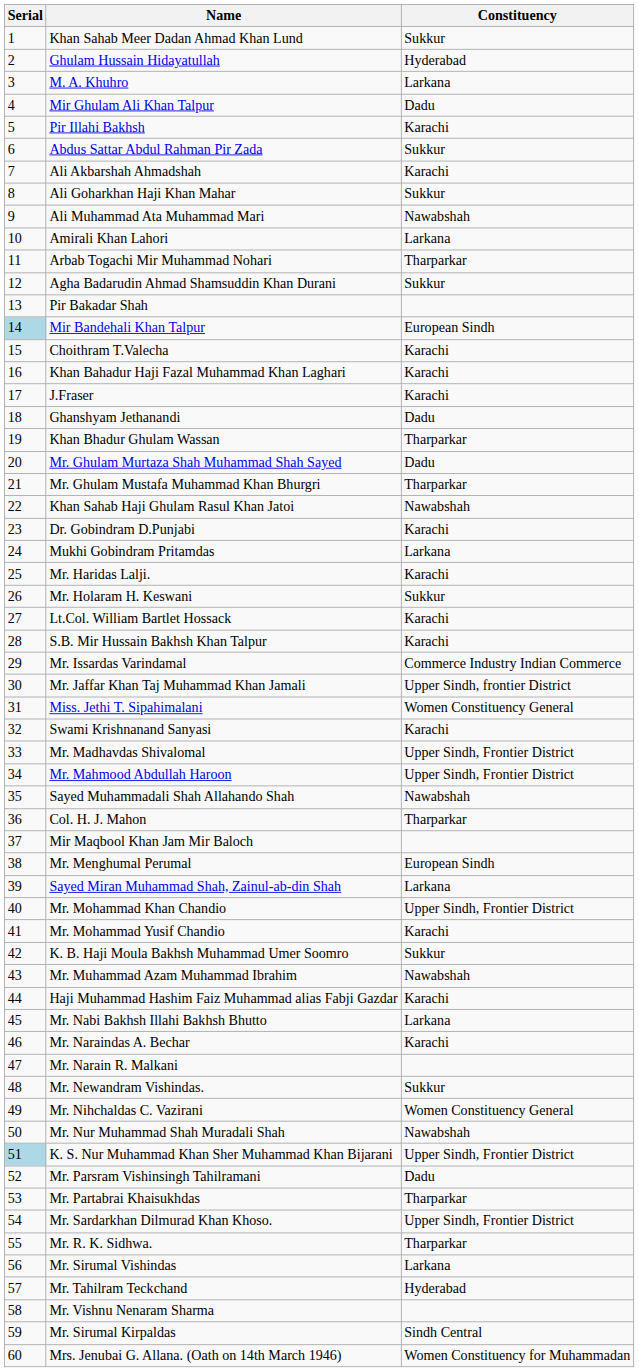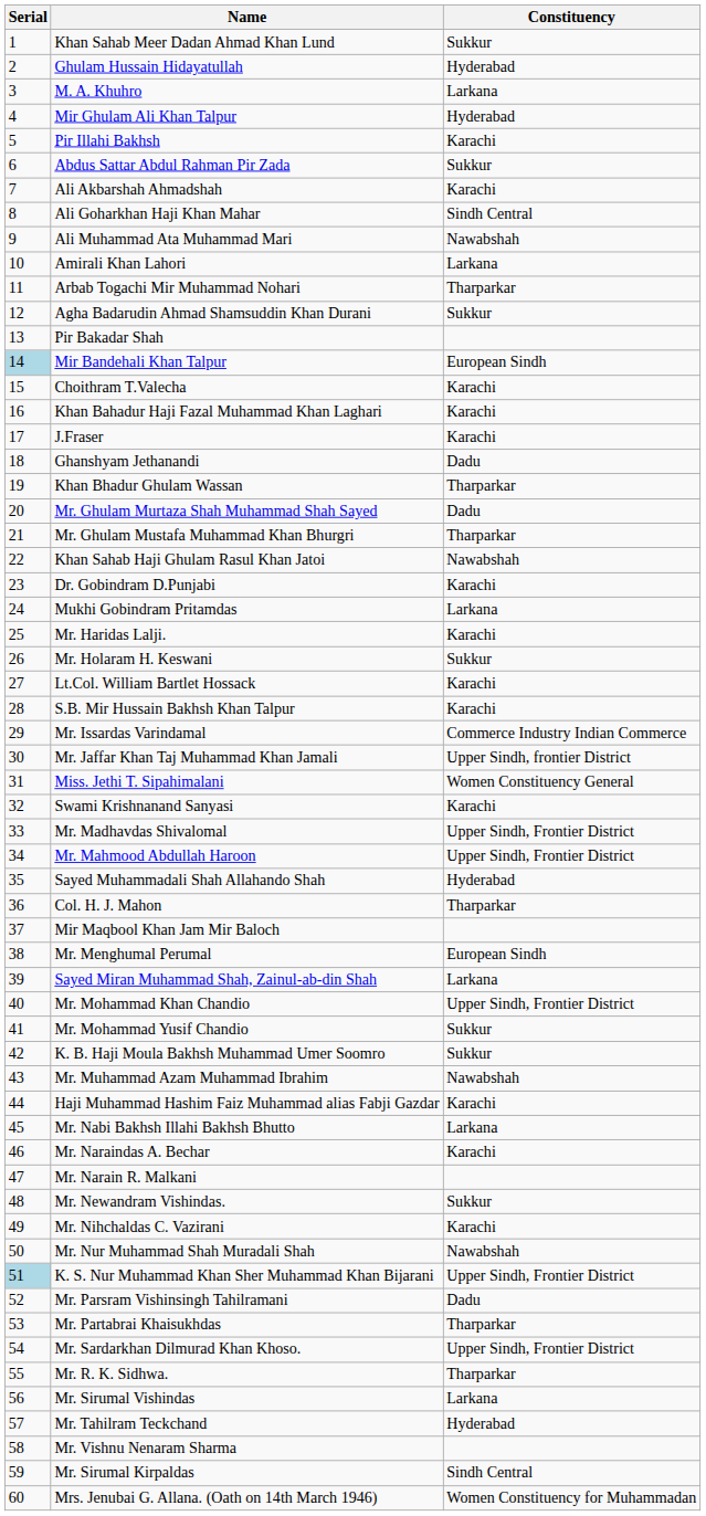Mir Ghulam Ali Khan Talpur | Constituency: Dadu -> Hyderabad
Ali Goharkhan Haji Khan Mahar | Constituency: Sukkur -> Sindh Central
Sayed Muhammadali Shah Allahando Shah | Constituency: Nawabshah -> Hyderabad
Mr. Mohammad Yusif Chandio | Constituency: Karachi -> Sukkur
Mr. Nihchaldas C. Vazirani | Constituency: Women Constituency General -> Karachi
